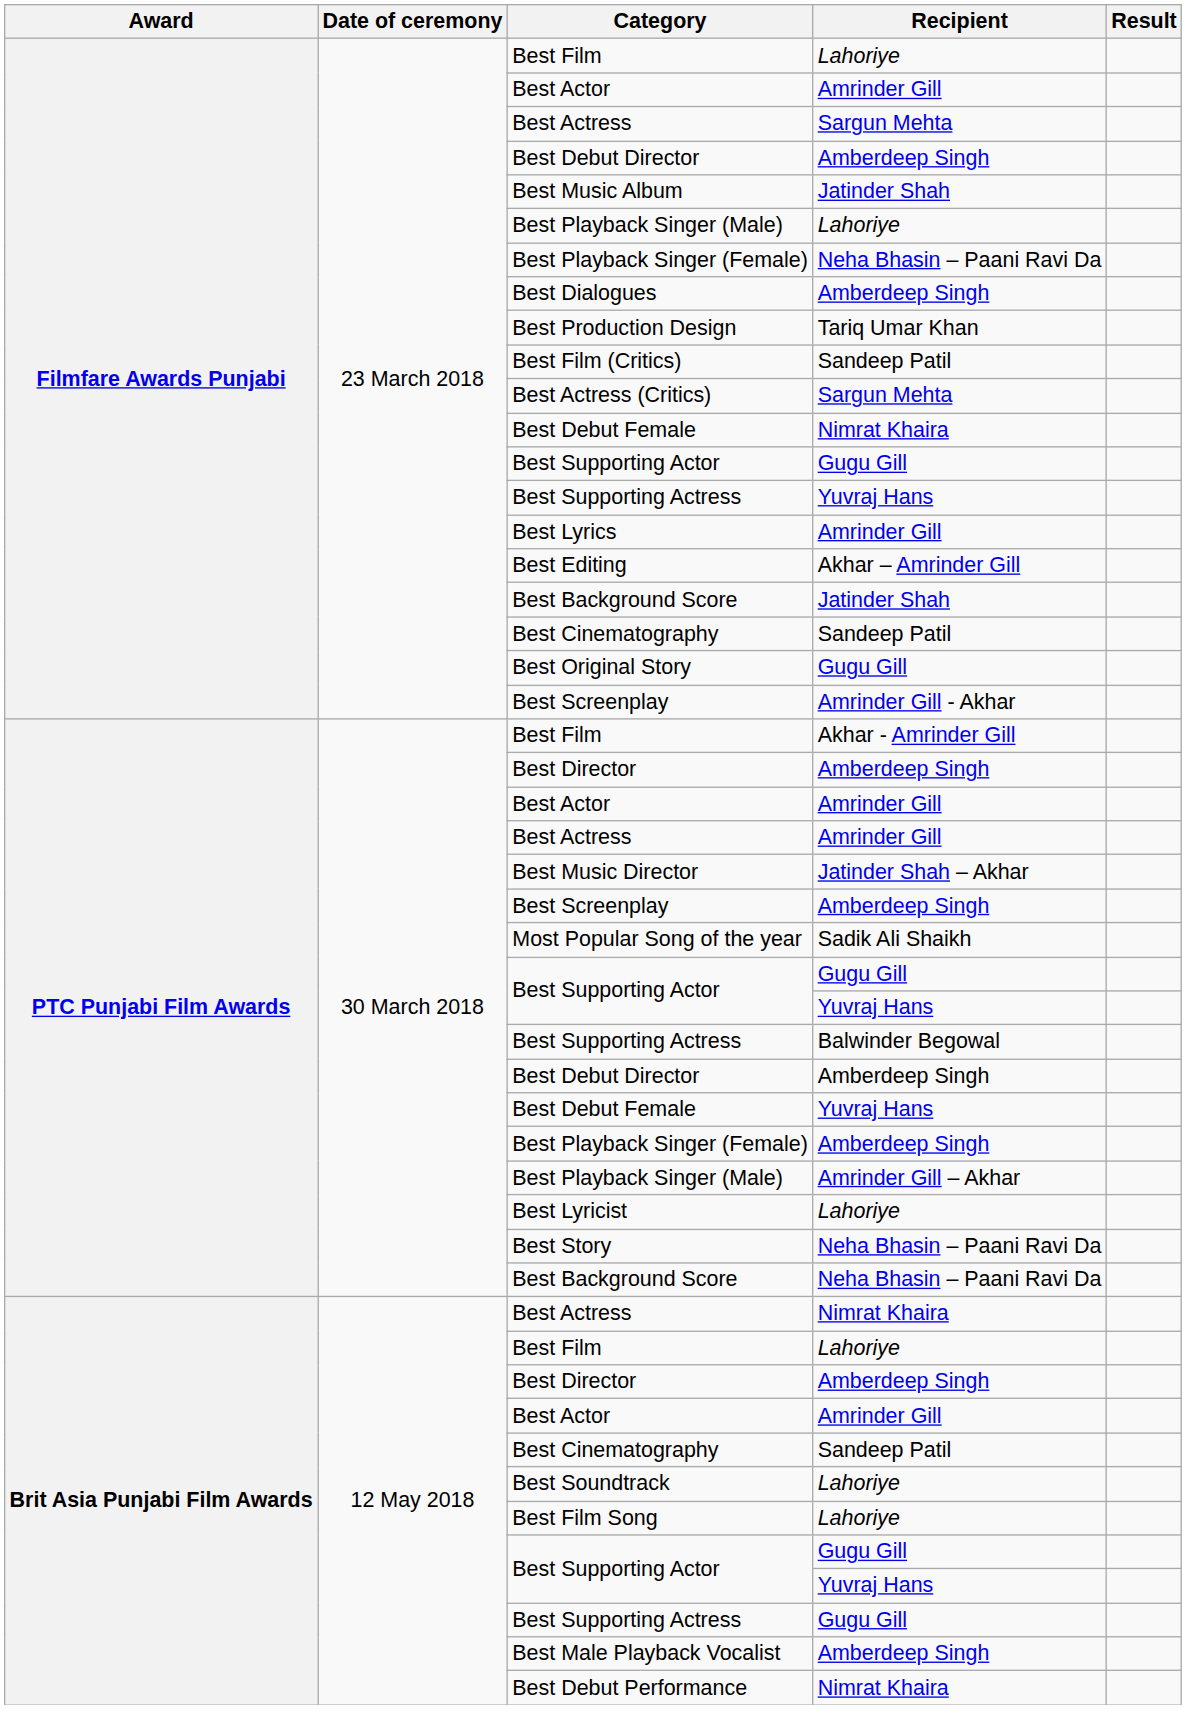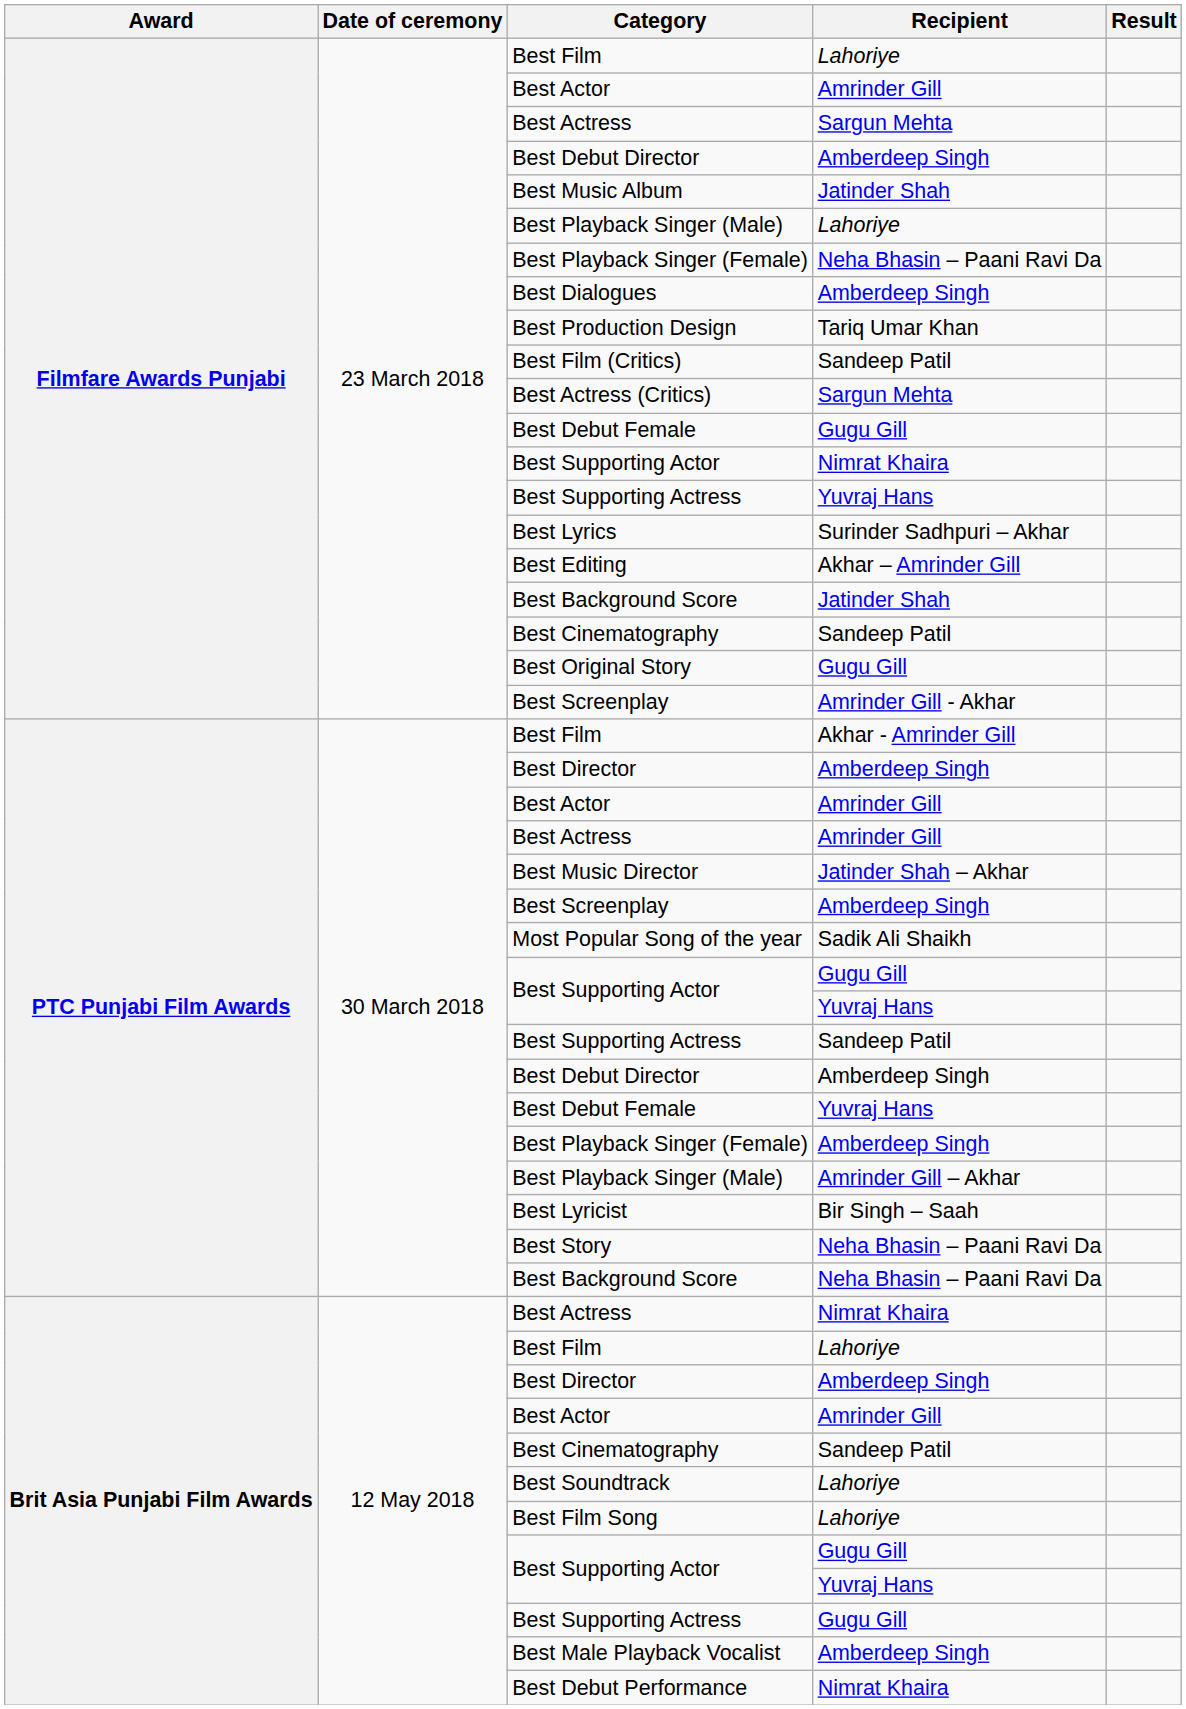Filmfare Awards Punjabi / Best Debut Female | Recipient: Nimrat Khaira -> Gugu Gill
Filmfare Awards Punjabi / Best Supporting Actor | Recipient: Gugu Gill -> Nimrat Khaira
Best Lyrics | Recipient: Amrinder Gill -> Surinder Sadhpuri – Akhar
PTC Punjabi Film Awards / Best Supporting Actress | Recipient: Balwinder Begowal -> Sandeep Patil
Best Lyricist | Recipient: Lahoriye -> Bir Singh – Saah
